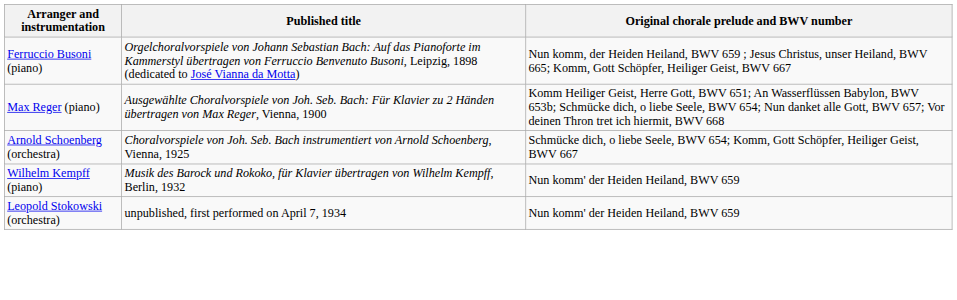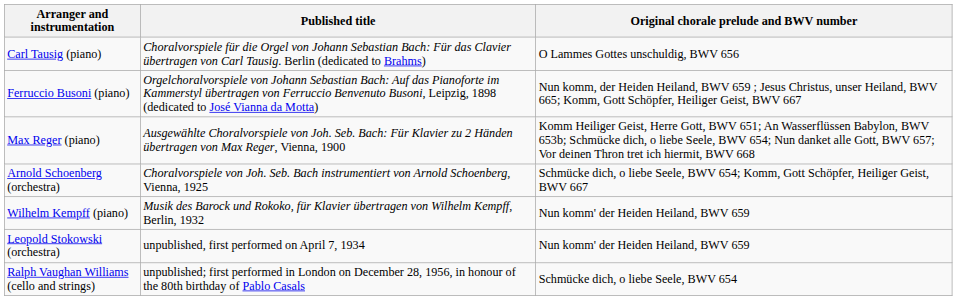+ row: Carl Tausig (piano) | Choralvorspiele für die Orgel von Johann Sebastian Bach: Für das Clavier übertragen von Carl Tausig. Berlin (dedicated to Brahms) | O Lammes Gottes unschuldig, BWV 656
+ row: Ralph Vaughan Williams (cello and strings) | unpublished; first performed in London on December 28, 1956, in honour of the 80th birthday of Pablo Casals | Schmücke dich, o liebe Seele, BWV 654
